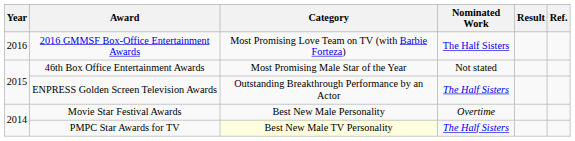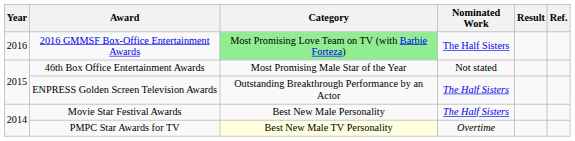2016 GMMSF Box-Office Entertainment Awards | Category: no background -> lightgreen background
Movie Star Festival Awards | Nominated Work: Overtime -> The Half Sisters
PMPC Star Awards for TV | Nominated Work: The Half Sisters -> Overtime
